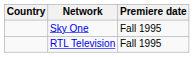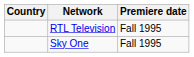rows swapped: Sky One <-> RTL Television
